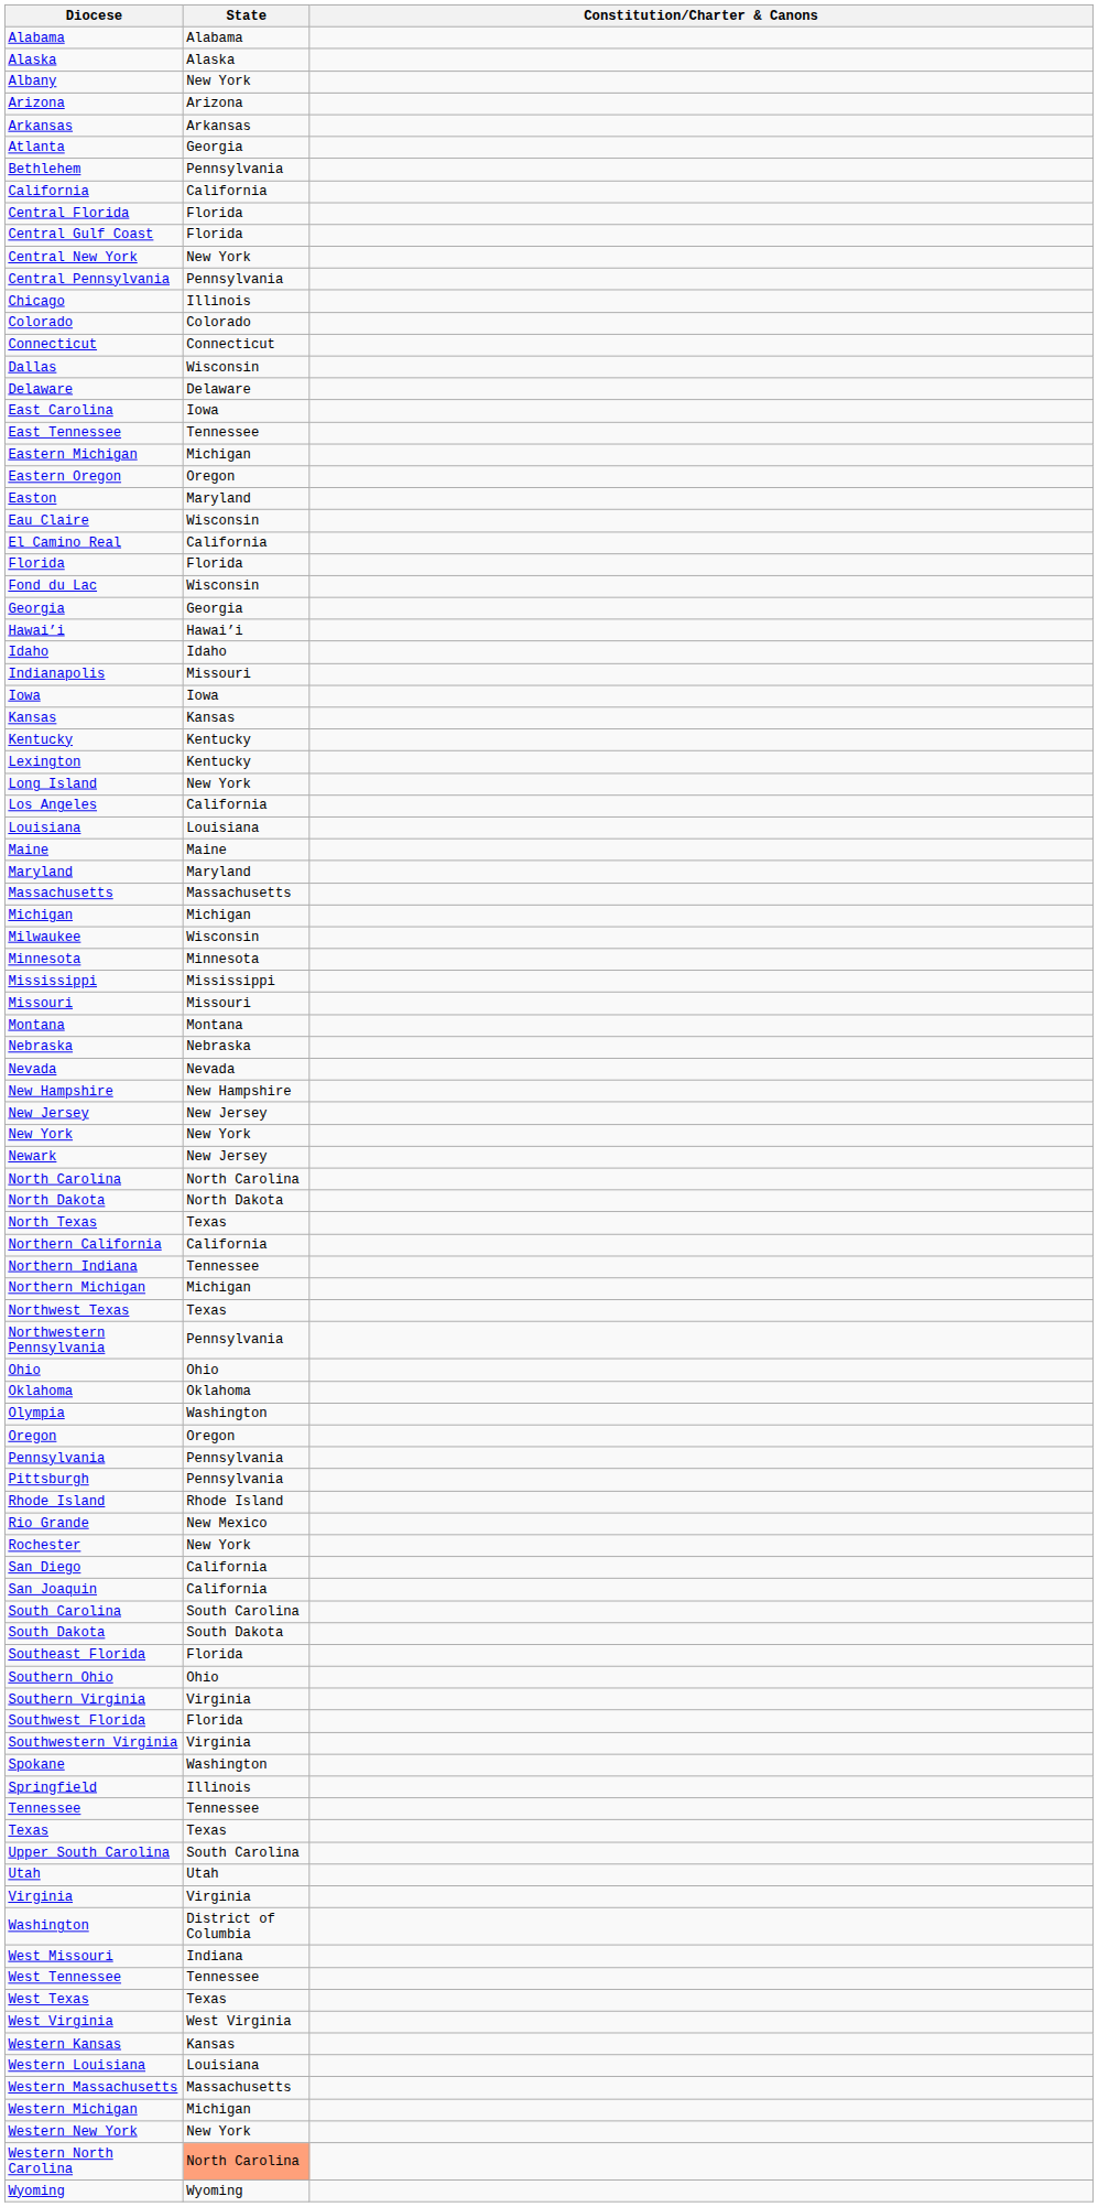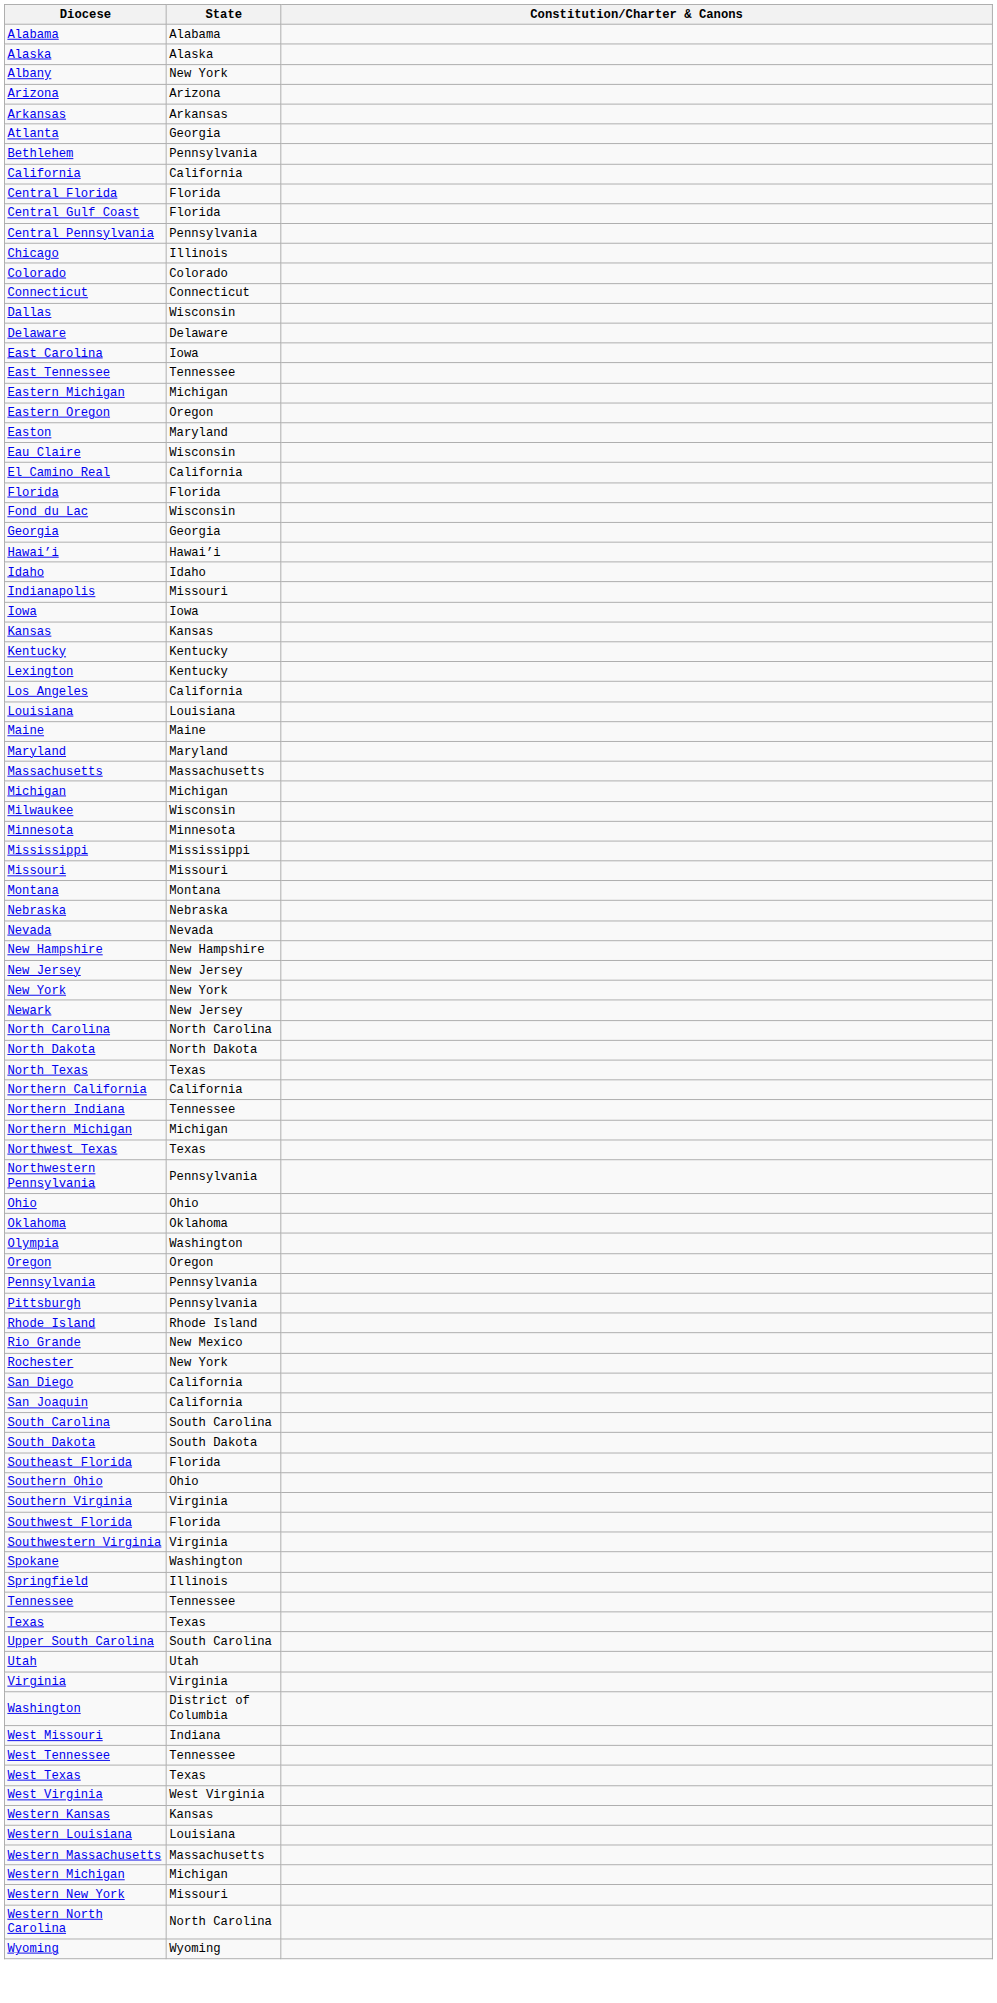- row: Central New York | New York
- row: Long Island | New York
Western New York | State: New York -> Missouri
Western North Carolina | State: lightsalmon background -> no background
